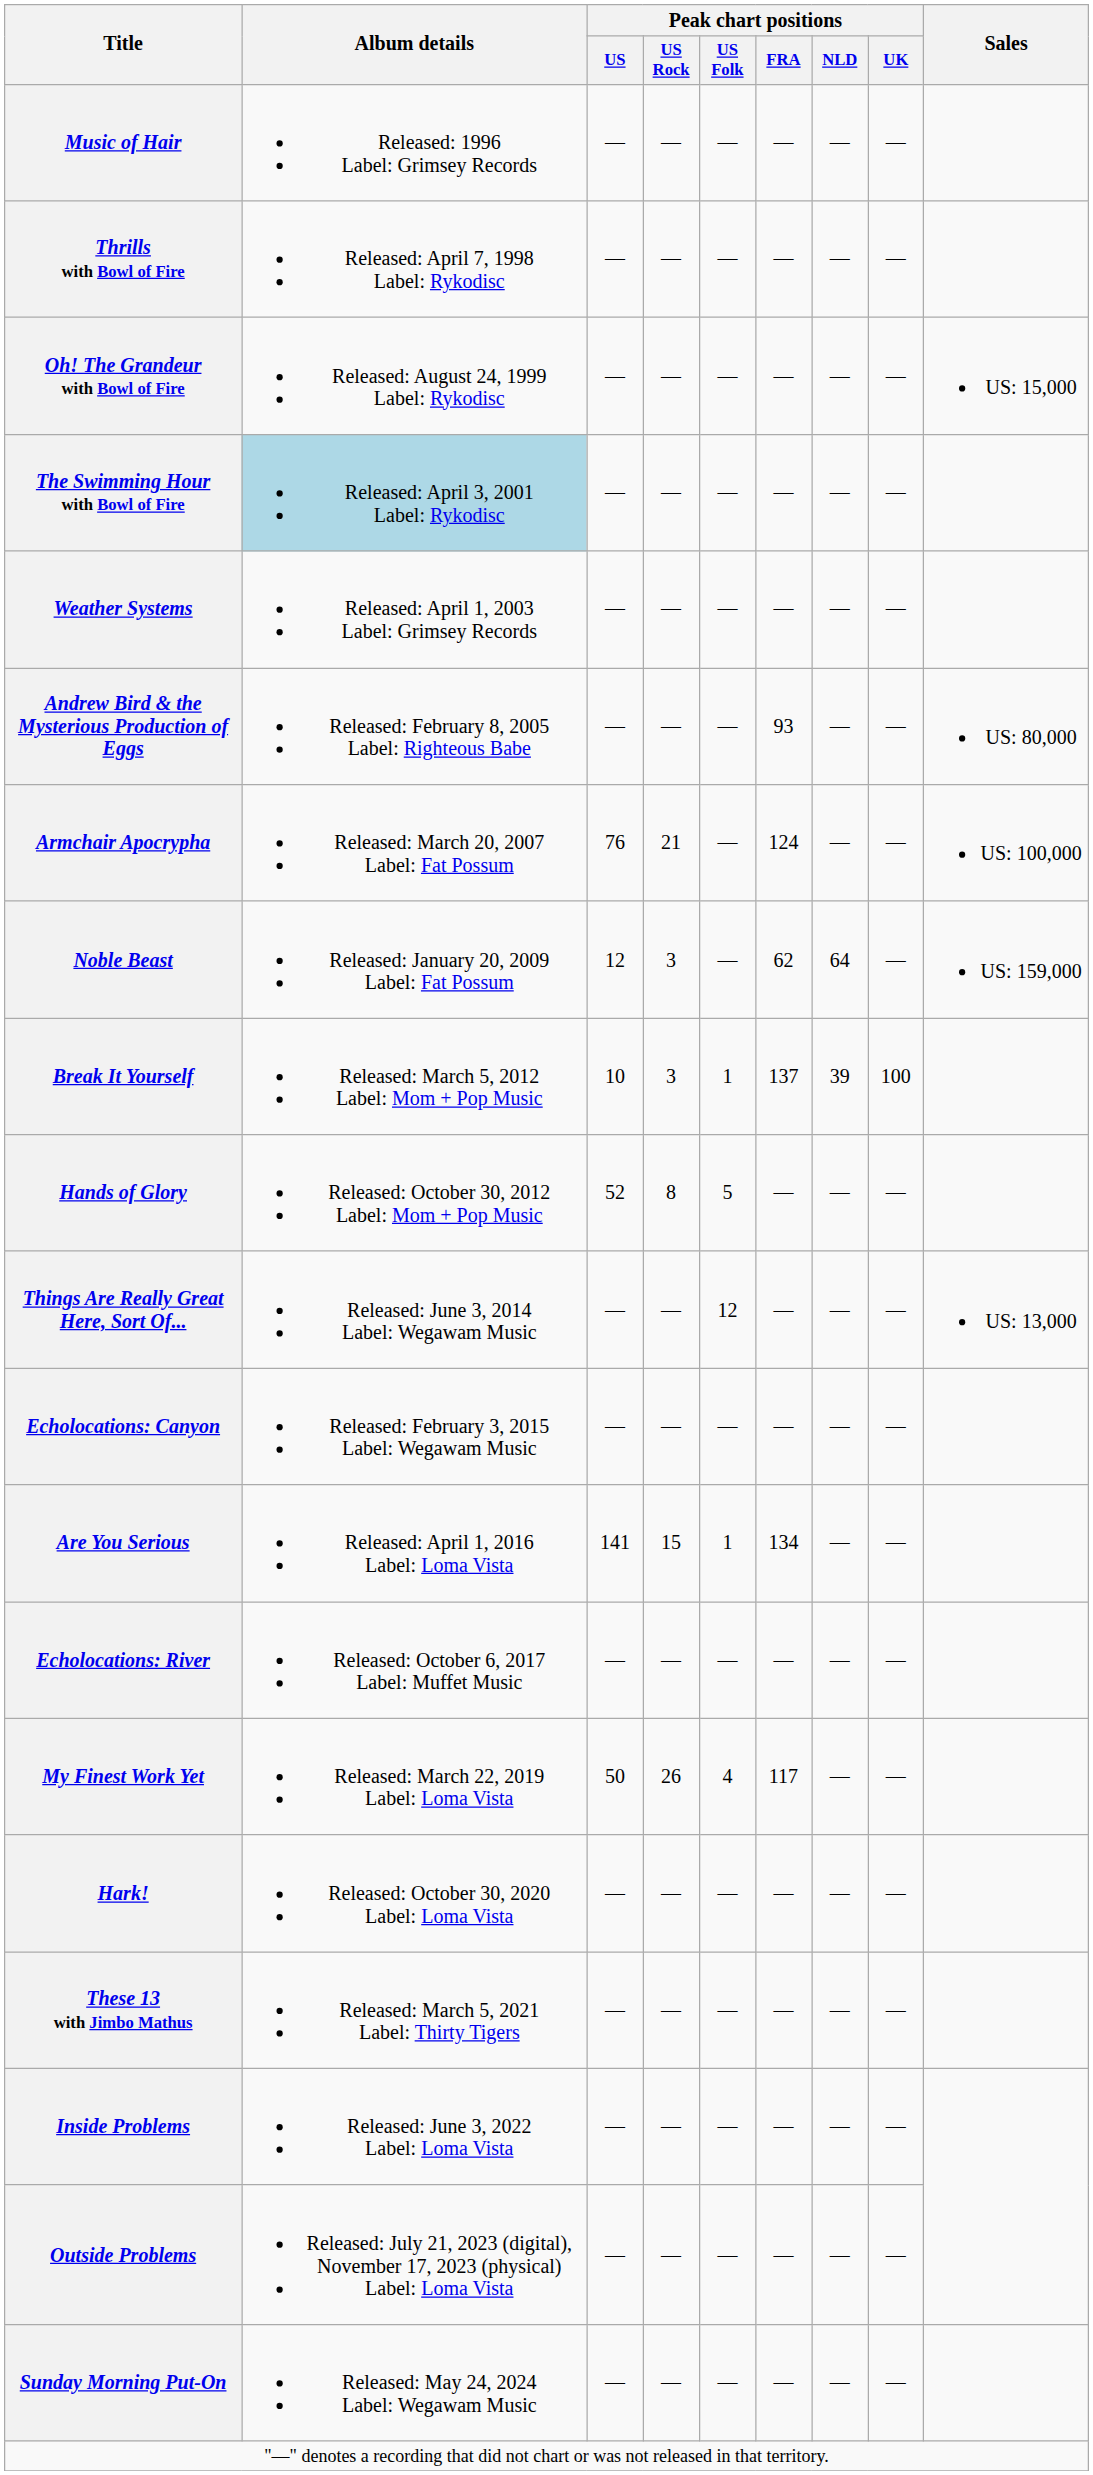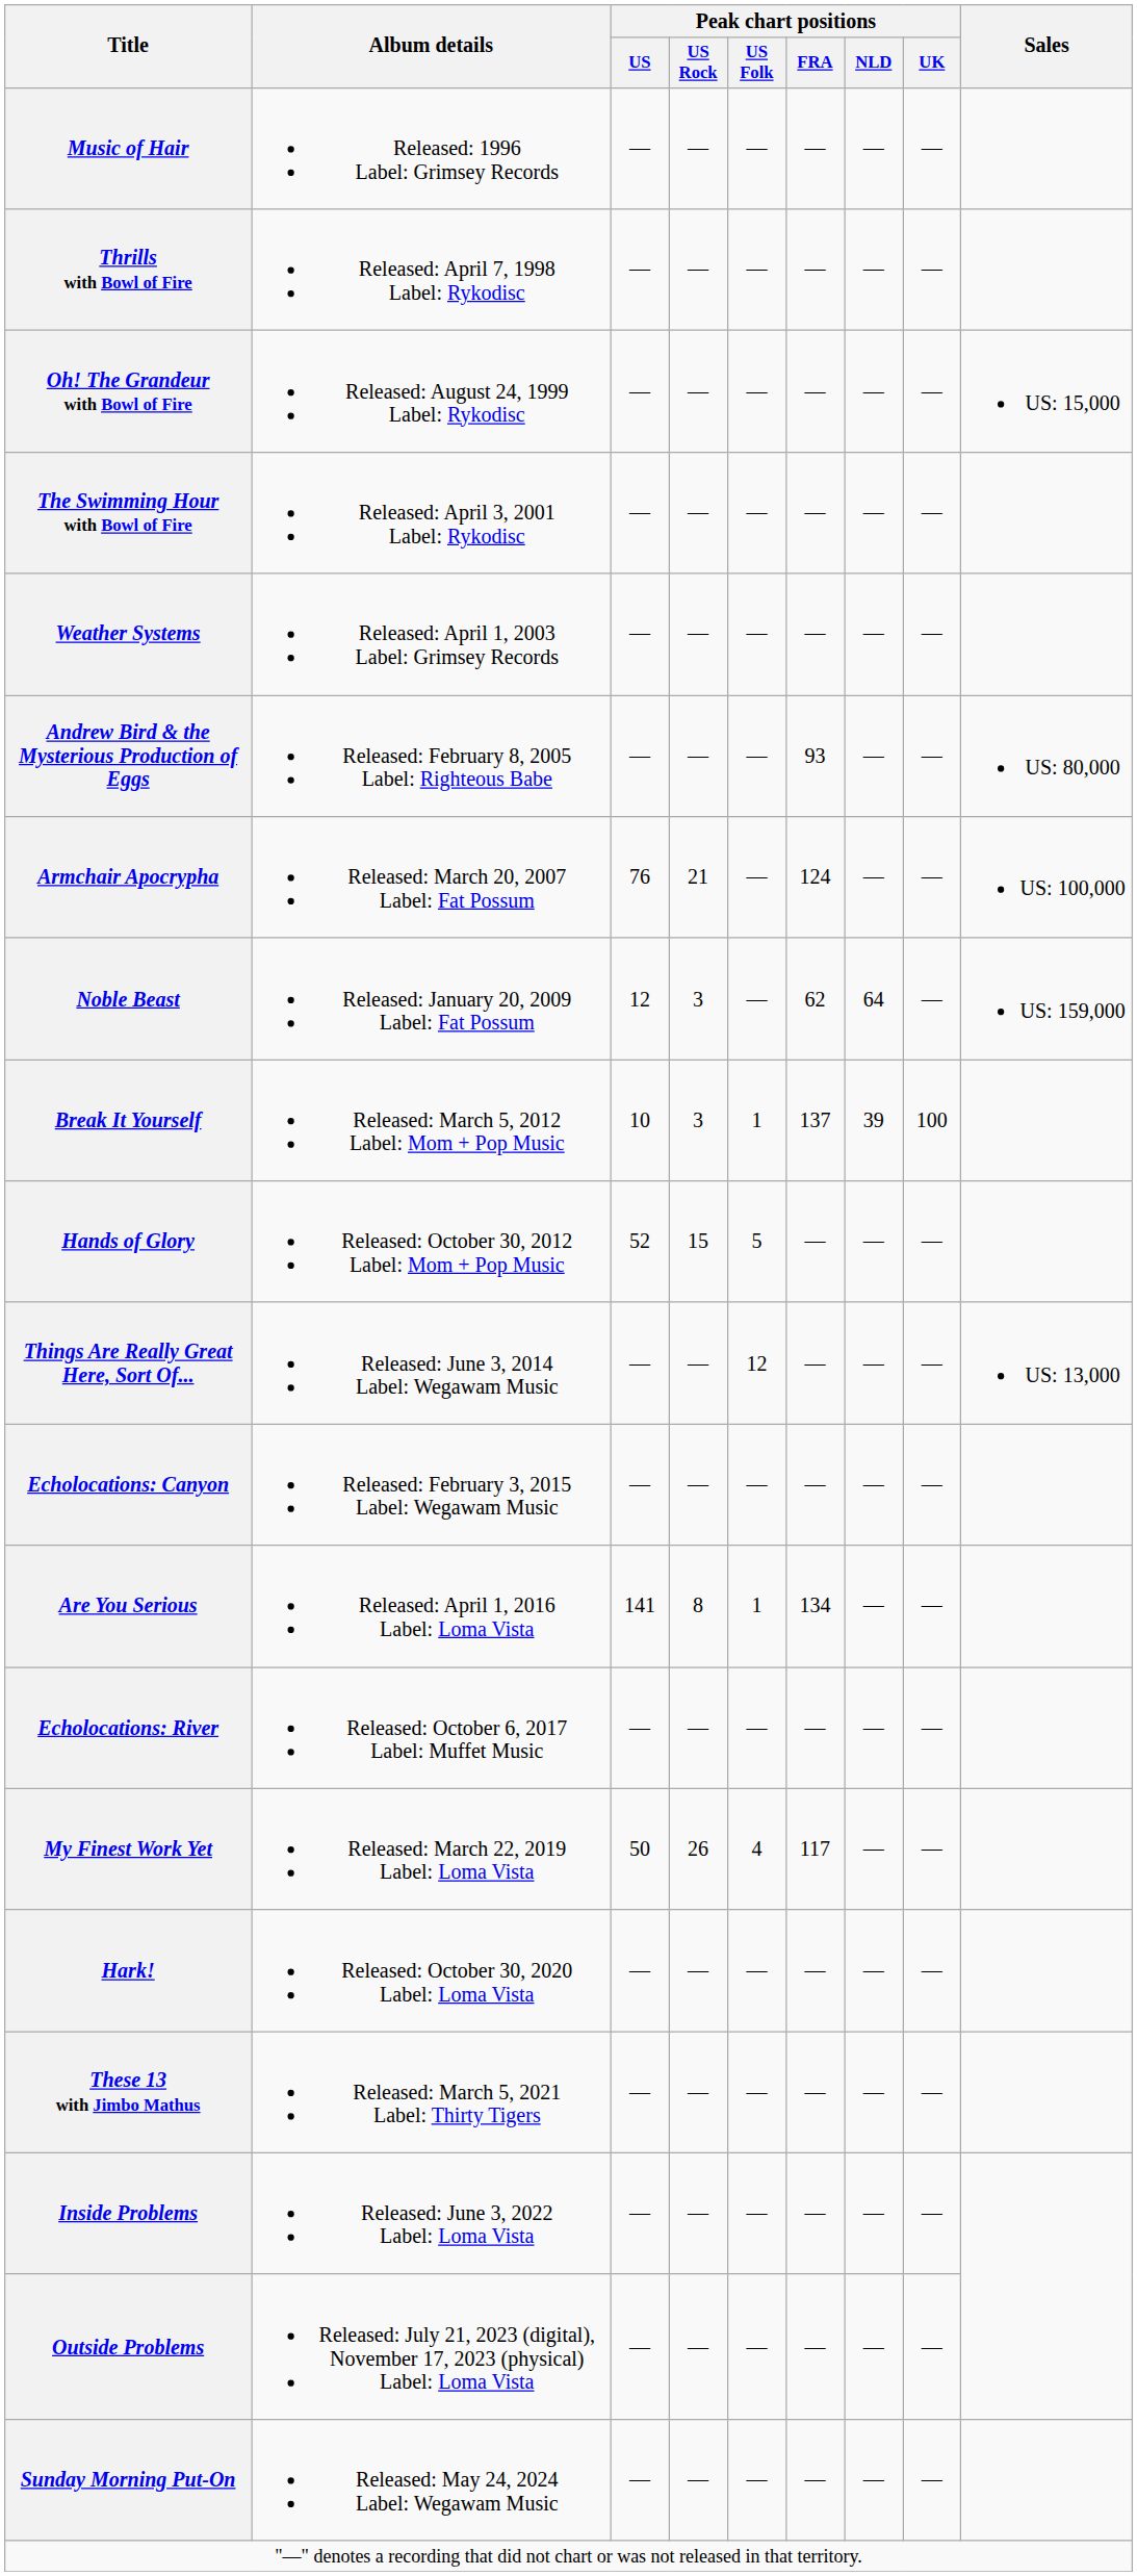The Swimming Hour with Bowl of Fire | Album details: lightblue background -> no background
Hands of Glory | Peak chart positions / US Rock: 8 -> 15
Are You Serious | Peak chart positions / US Rock: 15 -> 8
